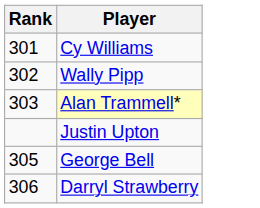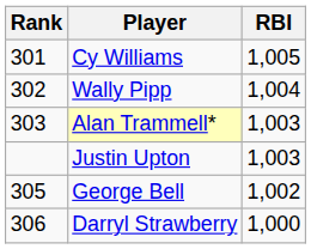+ column: RBI | 1,005 | 1,004 | 1,003 | 1,003 | 1,002 | 1,000
